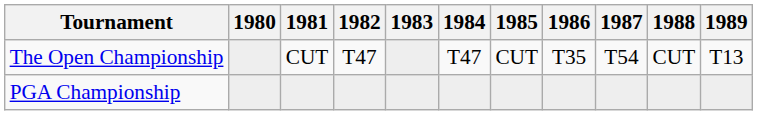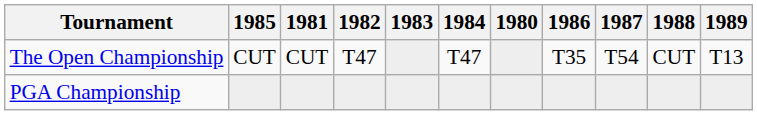columns swapped: 1980 <-> 1985
